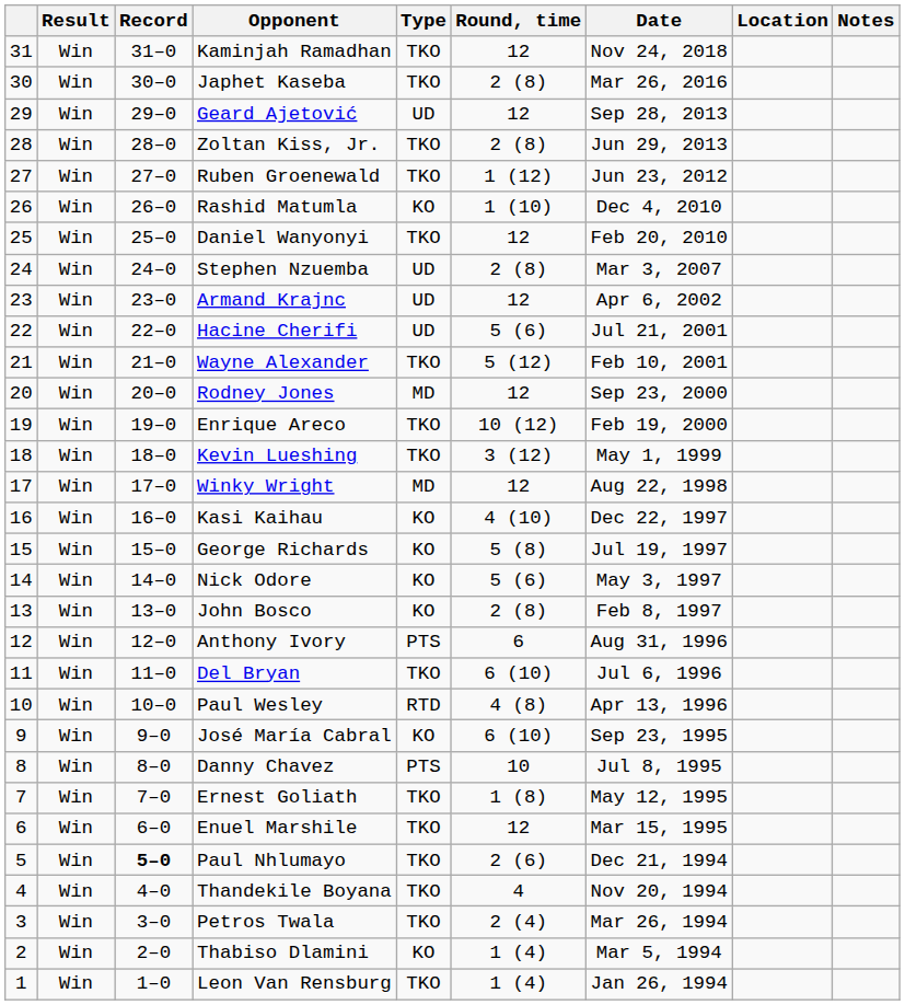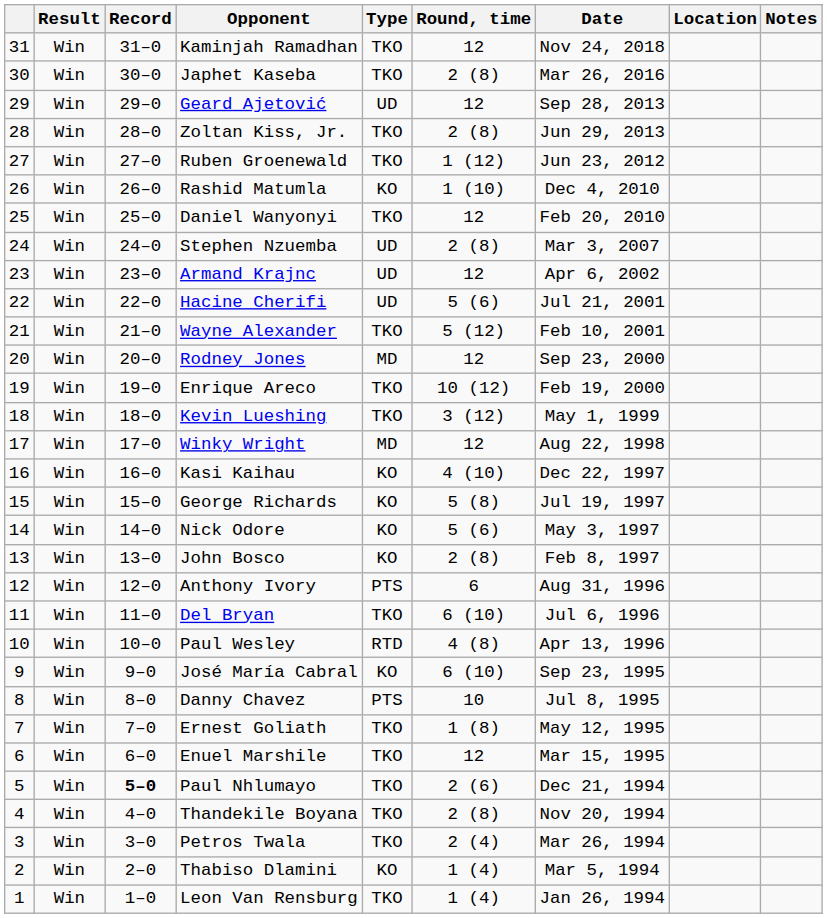Thandekile Boyana | Round, time: 4 -> 2 (8)
